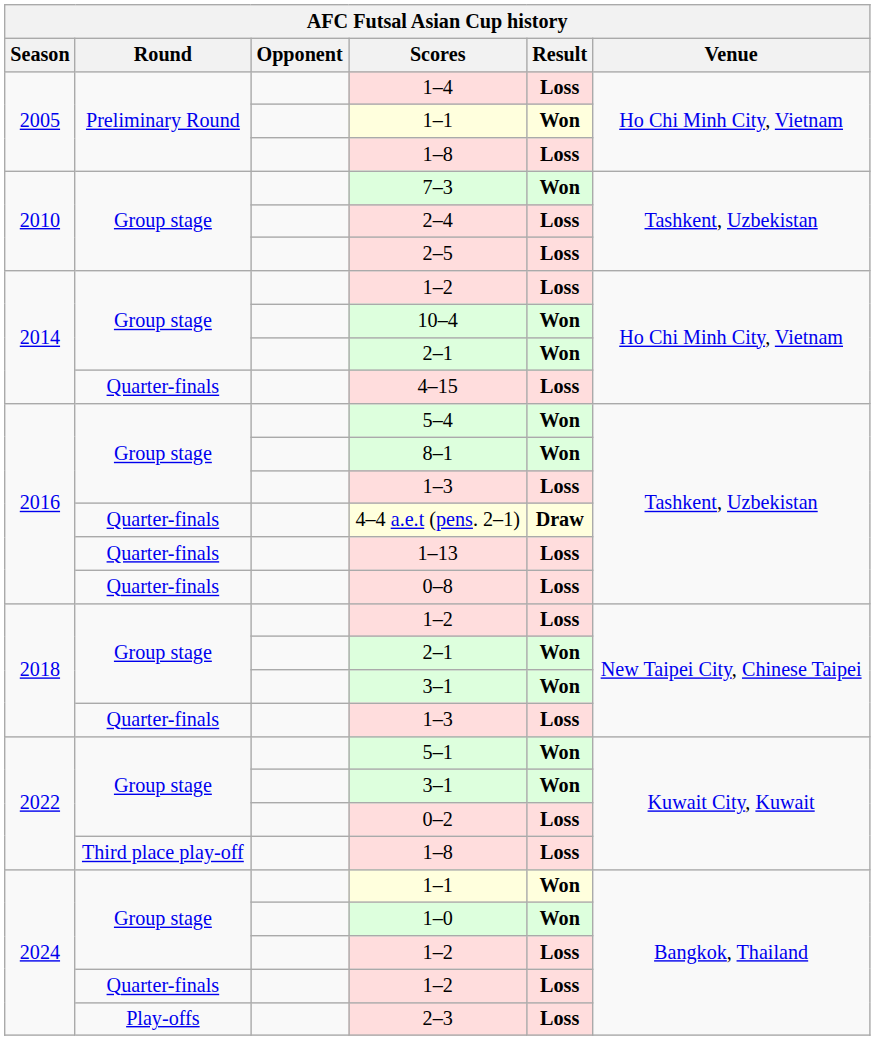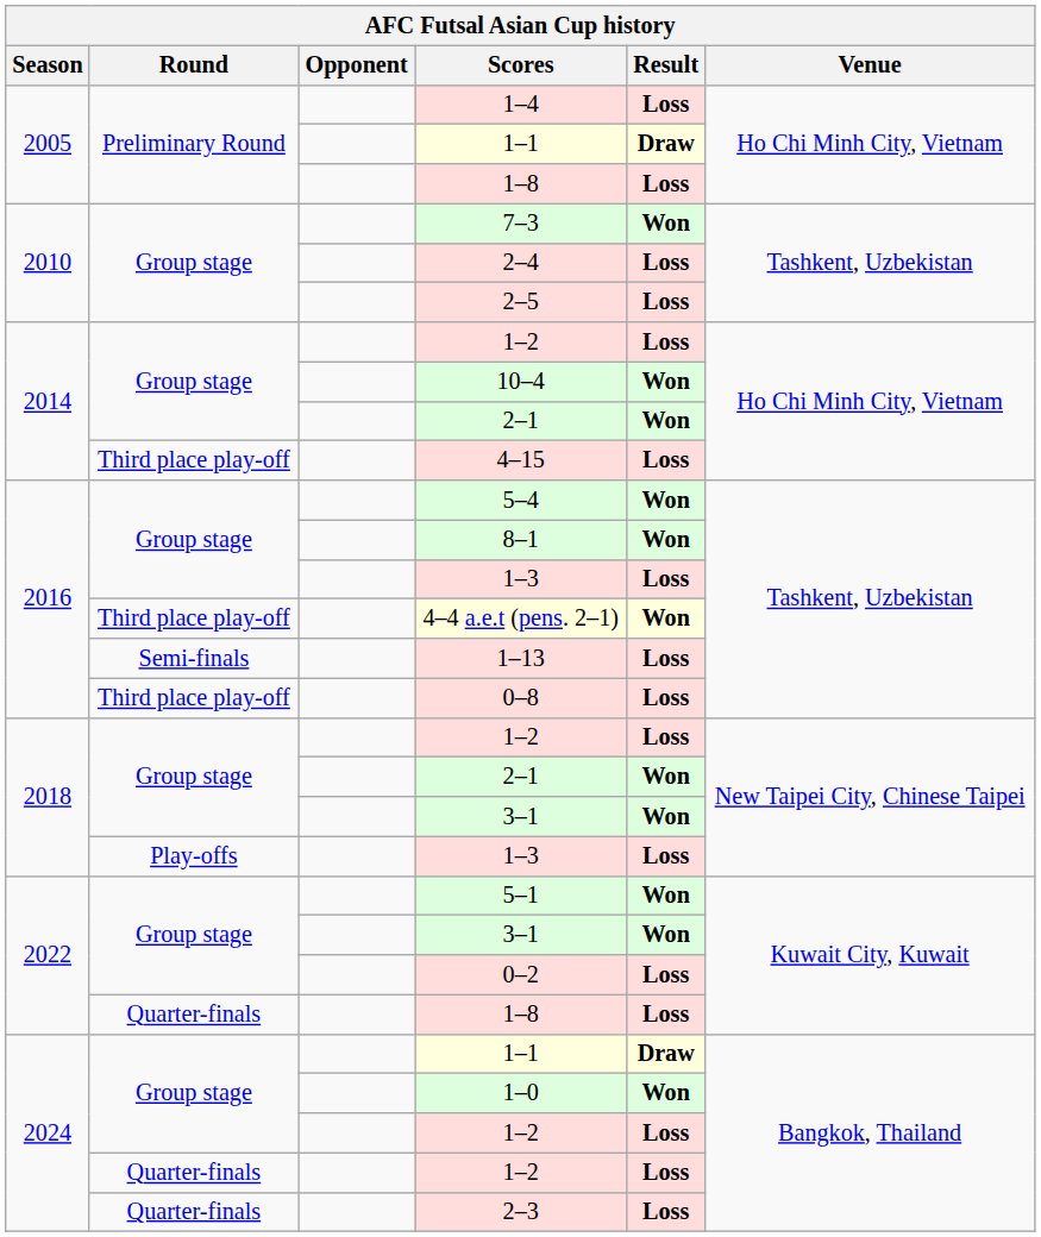2005 / 1–1 | Result: Won -> Draw
4–15 | Round: Quarter-finals -> Third place play-off
4–4 a.e.t (pens. 2–1) | Round: Quarter-finals -> Third place play-off
4–4 a.e.t (pens. 2–1) | Result: Draw -> Won
1–13 | Round: Quarter-finals -> Semi-finals
0–8 | Round: Quarter-finals -> Third place play-off
2018 / 1–3 | Round: Quarter-finals -> Play-offs
2022 / 1–8 | Round: Third place play-off -> Quarter-finals
2024 / 1–1 | Result: Won -> Draw
2–3 | Round: Play-offs -> Quarter-finals
